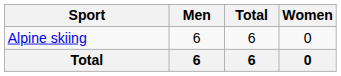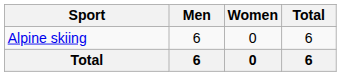columns swapped: Women <-> Total
